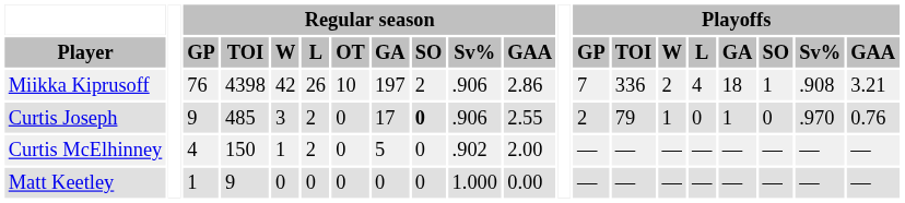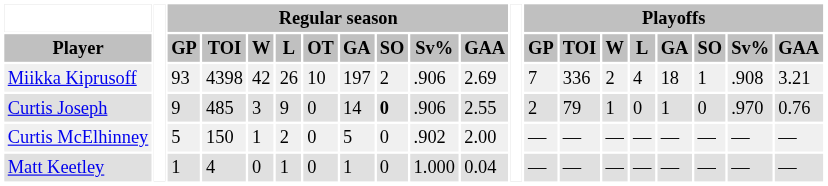Miikka Kiprusoff | Regular season / GP: 76 -> 93
Miikka Kiprusoff | Regular season / GAA: 2.86 -> 2.69
Curtis Joseph | Regular season / L: 2 -> 9
Curtis Joseph | Regular season / GA: 17 -> 14
Curtis McElhinney | Regular season / GP: 4 -> 5
Matt Keetley | Regular season / TOI: 9 -> 4
Matt Keetley | Regular season / L: 0 -> 1
Matt Keetley | Regular season / GA: 0 -> 1
Matt Keetley | Regular season / GAA: 0.00 -> 0.04
